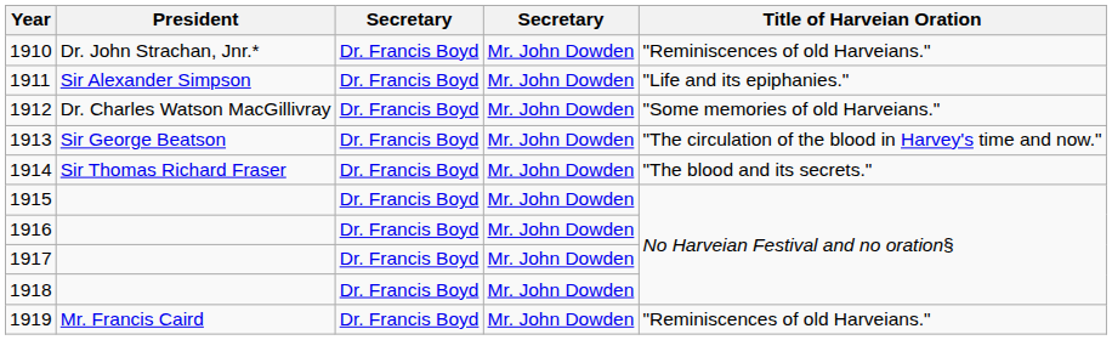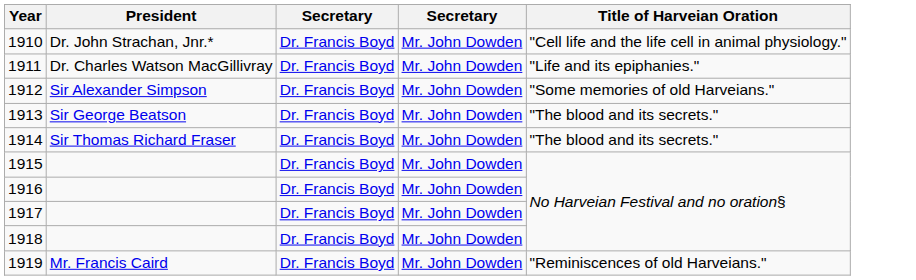1910 | Title of Harveian Oration: "Reminiscences of old Harveians." -> "Cell life and the life cell in animal physiology."
1911 | President: Sir Alexander Simpson -> Dr. Charles Watson MacGillivray
1912 | President: Dr. Charles Watson MacGillivray -> Sir Alexander Simpson
1913 | Title of Harveian Oration: "The circulation of the blood in Harvey's time and now." -> "The blood and its secrets."
